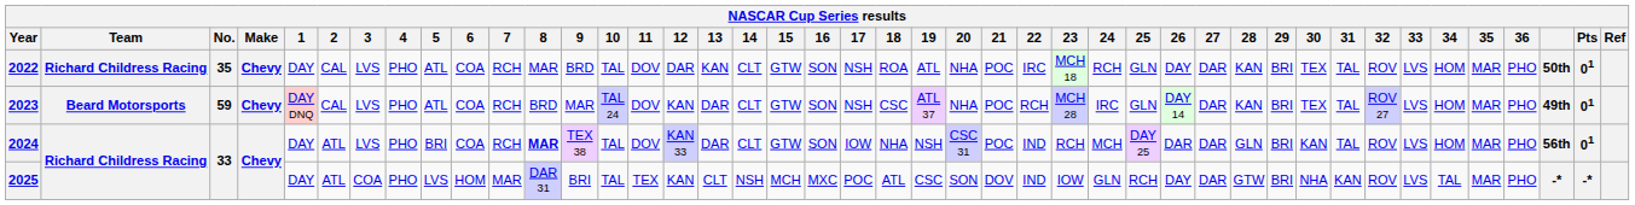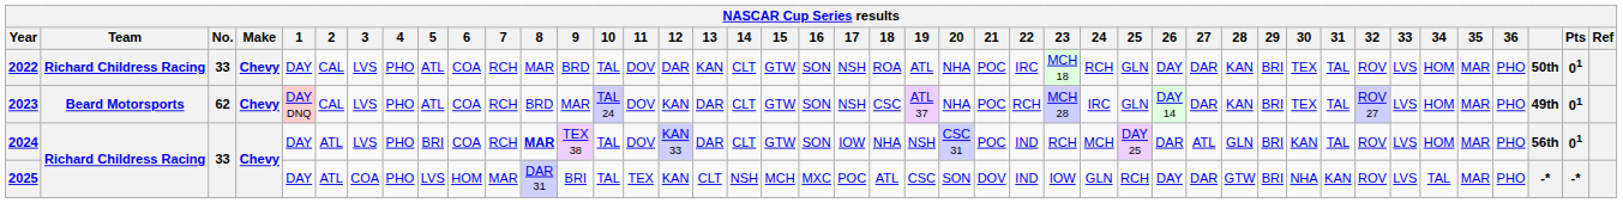2022 | No.: 35 -> 33
2023 | No.: 59 -> 62
2024 | 27: DAR -> ATL
